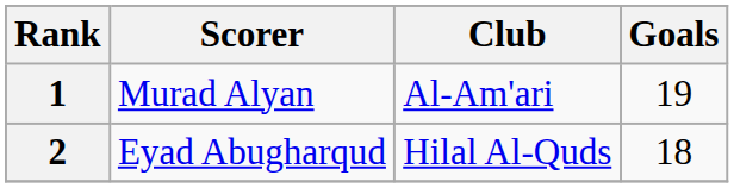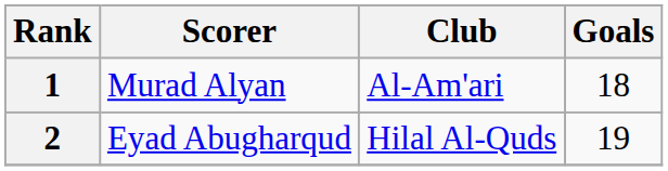1 | Goals: 19 -> 18
2 | Goals: 18 -> 19
